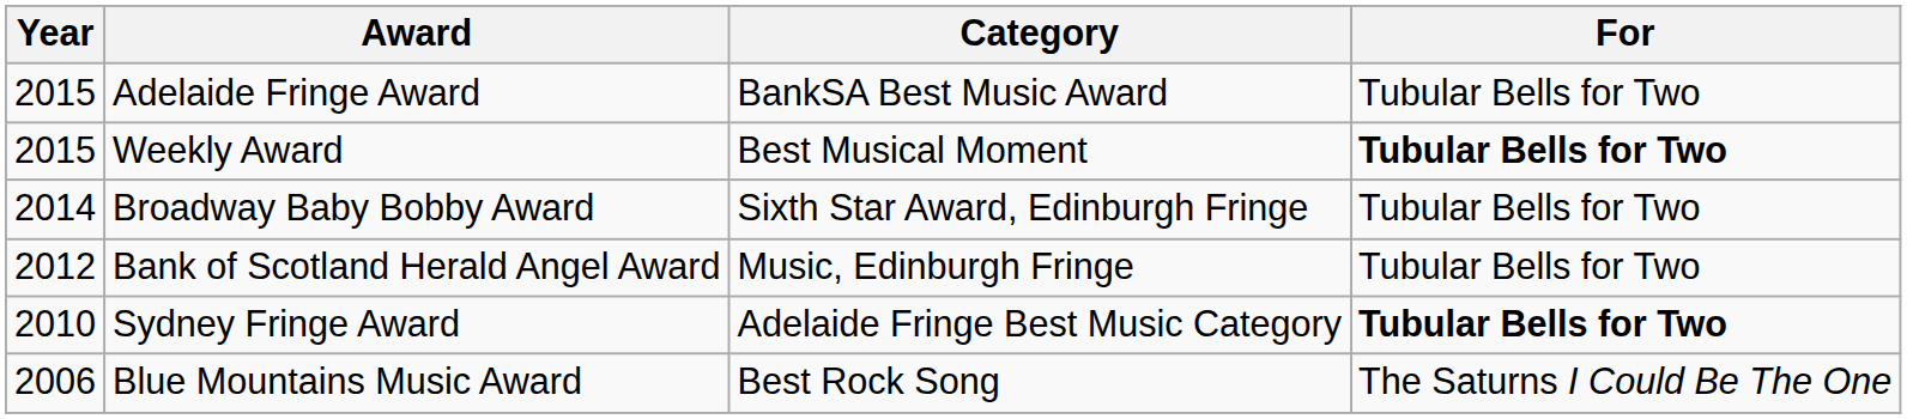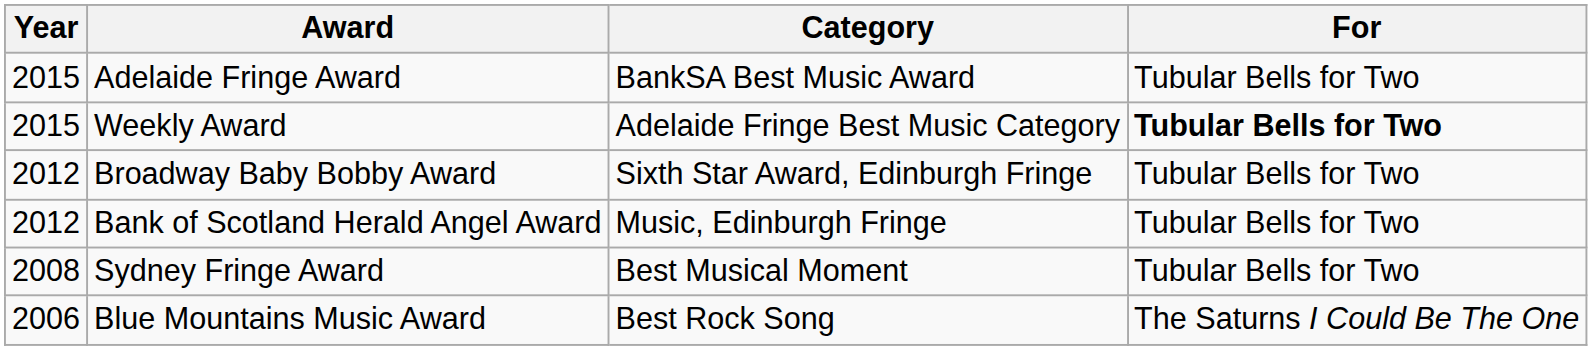Weekly Award | Category: Best Musical Moment -> Adelaide Fringe Best Music Category
Broadway Baby Bobby Award | Year: 2014 -> 2012
Sydney Fringe Award | Year: 2010 -> 2008
Sydney Fringe Award | Category: Adelaide Fringe Best Music Category -> Best Musical Moment
Sydney Fringe Award | For: bold -> normal
